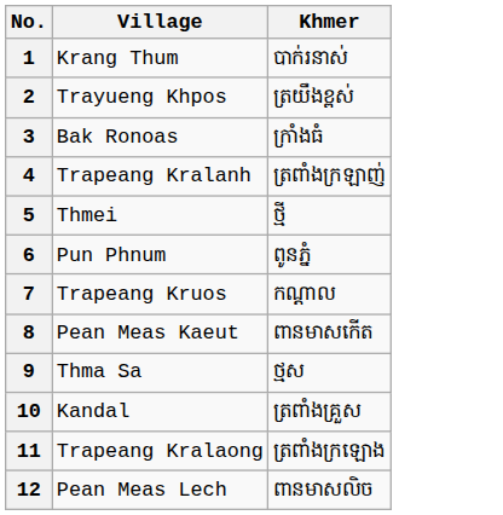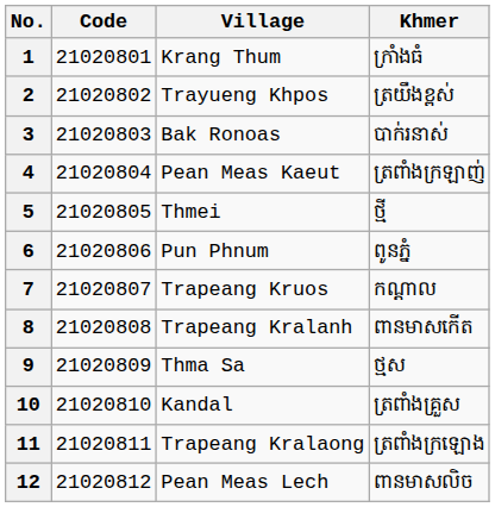+ column: Code | 21020801 | 21020802 | 21020803 | 21020804 | 21020805 | 21020806 | 21020807 | 21020808 | 21020809 | 21020810 | 21020811 | 21020812
1 | Khmer: បាក់រនាស់ -> ក្រាំងធំ
3 | Khmer: ក្រាំងធំ -> បាក់រនាស់
4 | Village: Trapeang Kralanh -> Pean Meas Kaeut
8 | Village: Pean Meas Kaeut -> Trapeang Kralanh
